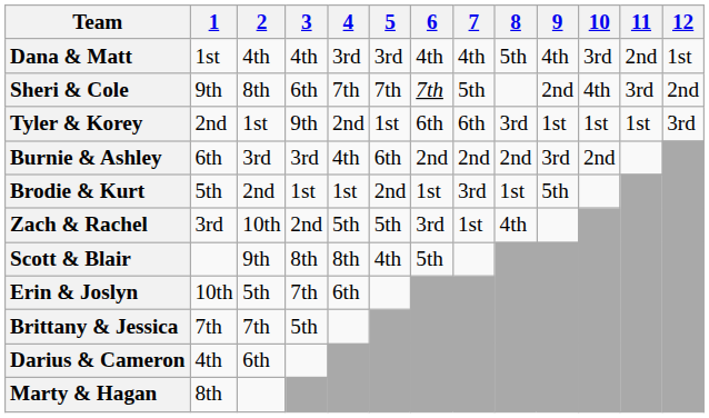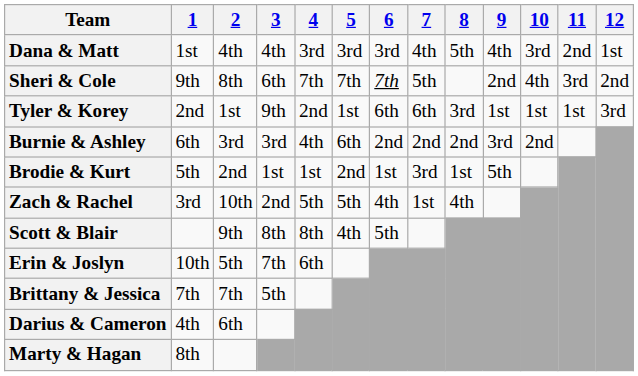Dana & Matt | 6: 4th -> 3rd
Zach & Rachel | 6: 3rd -> 4th
